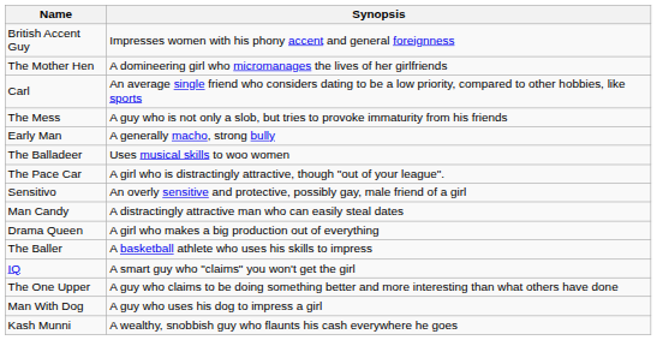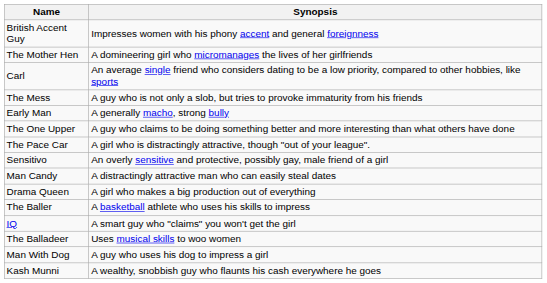rows swapped: The Balladeer <-> The One Upper
